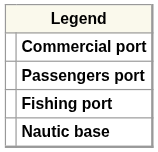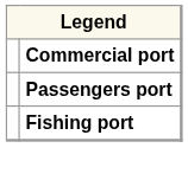- row: Nautic base
